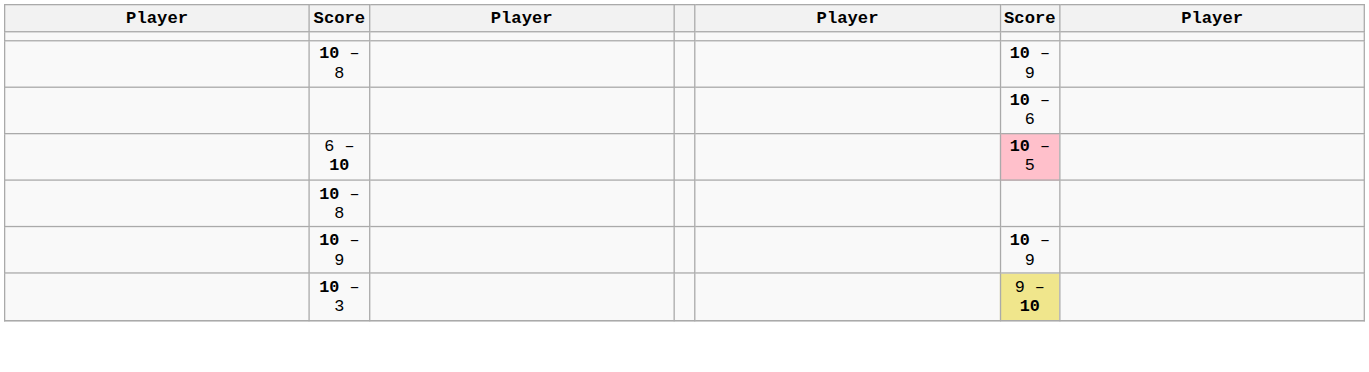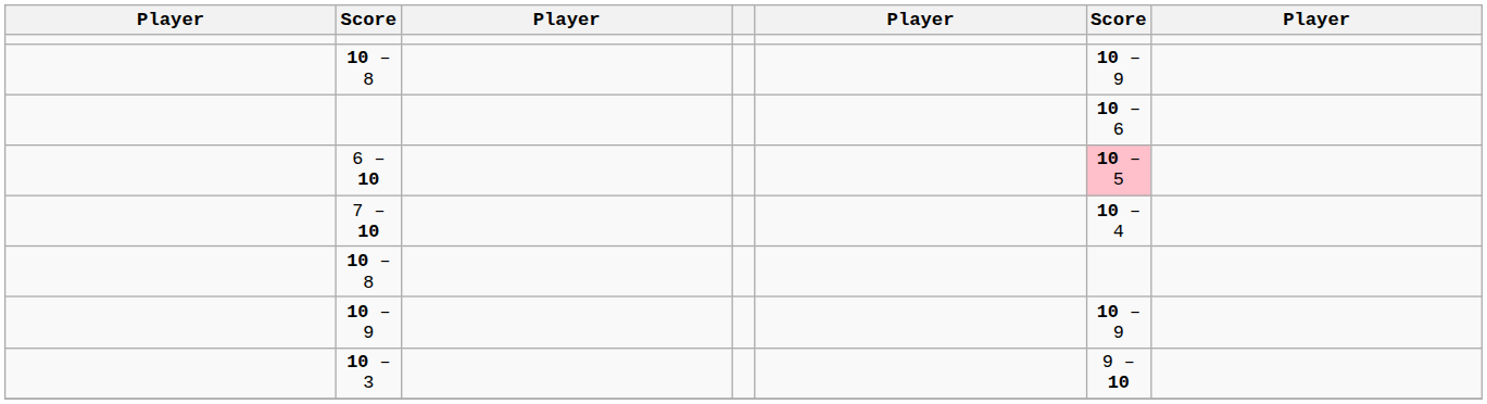+ row: 7 – 10 | 10 – 4
10 – 3 | column 6: khaki background -> no background
